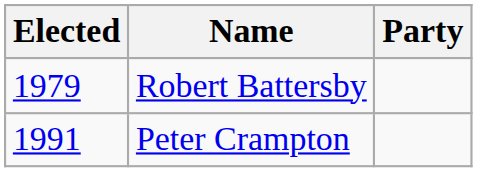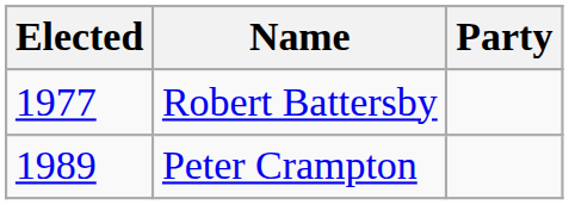Robert Battersby | Elected: 1979 -> 1977
Peter Crampton | Elected: 1991 -> 1989
